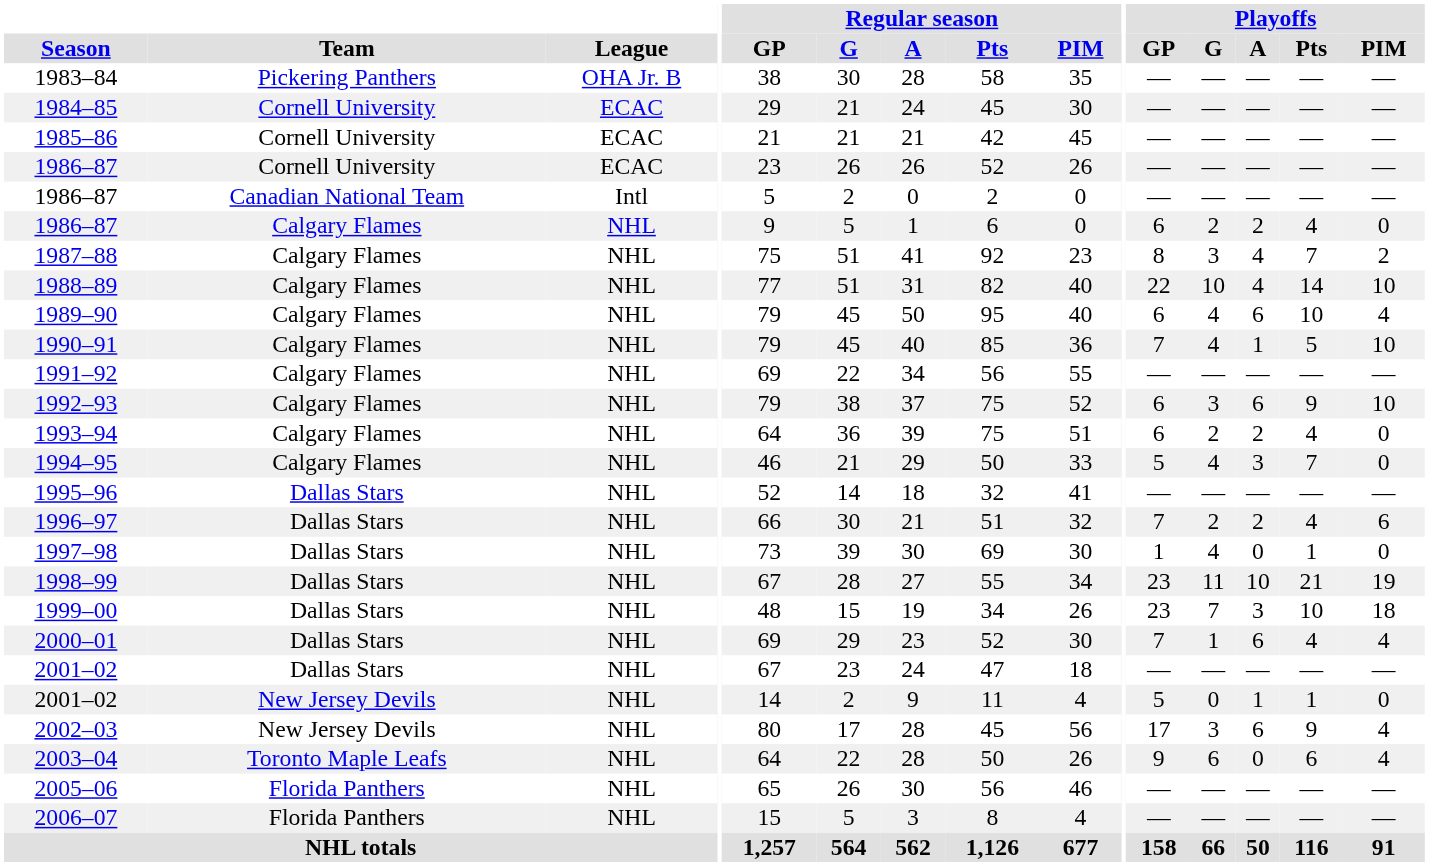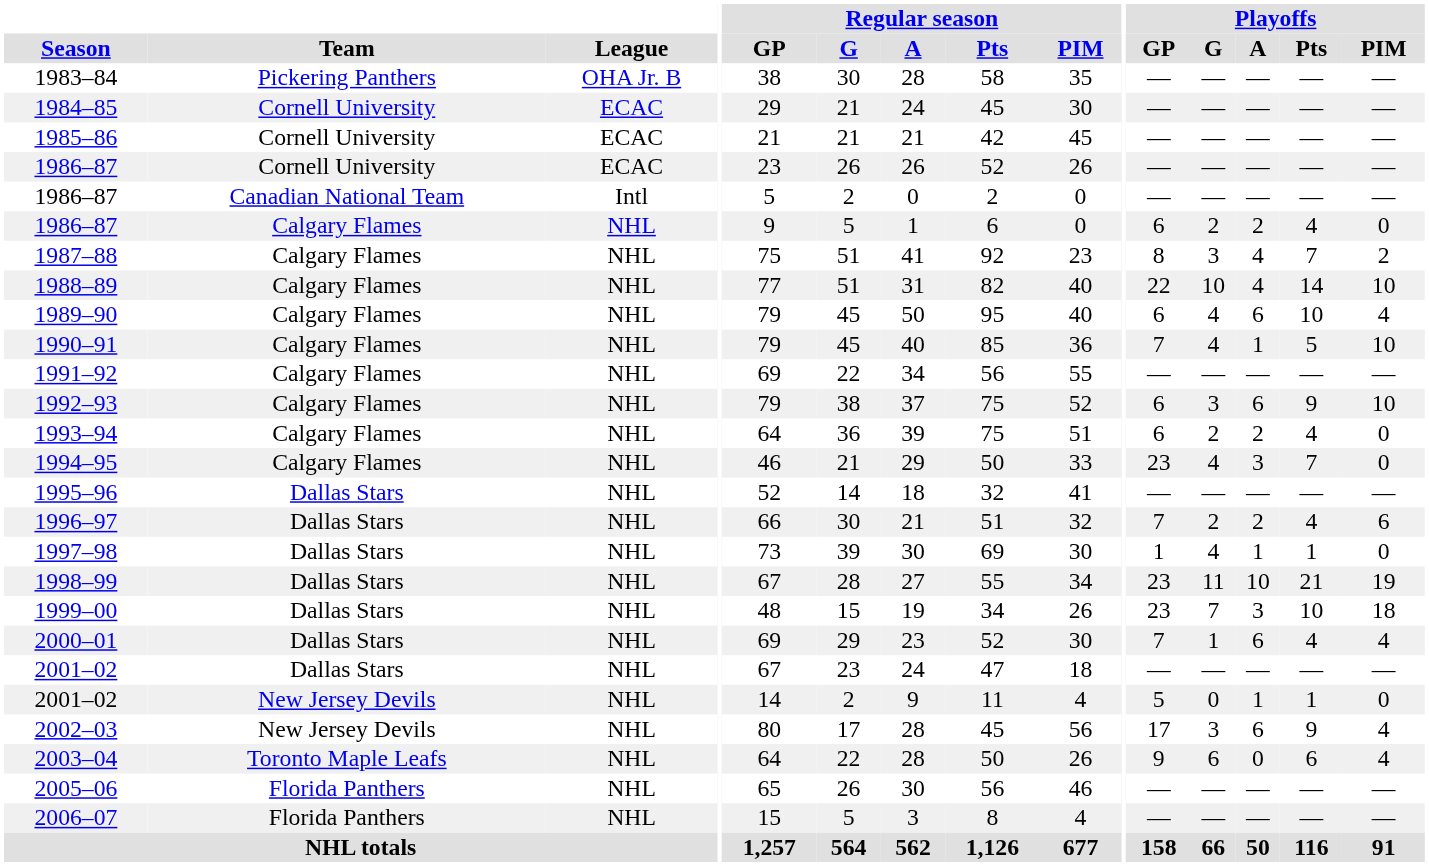1994–95 | Playoffs / GP: 5 -> 23
1997–98 | Playoffs / A: 0 -> 1
